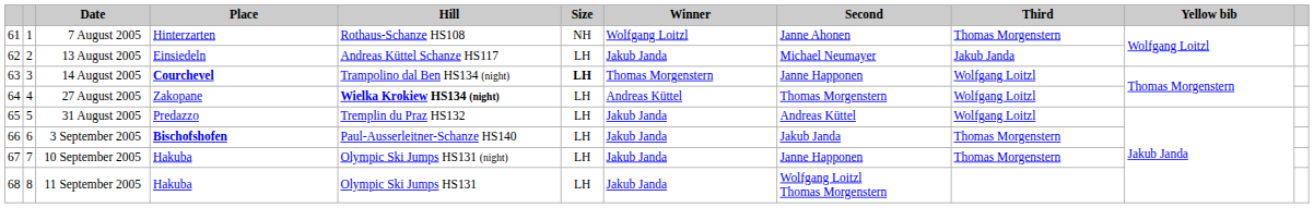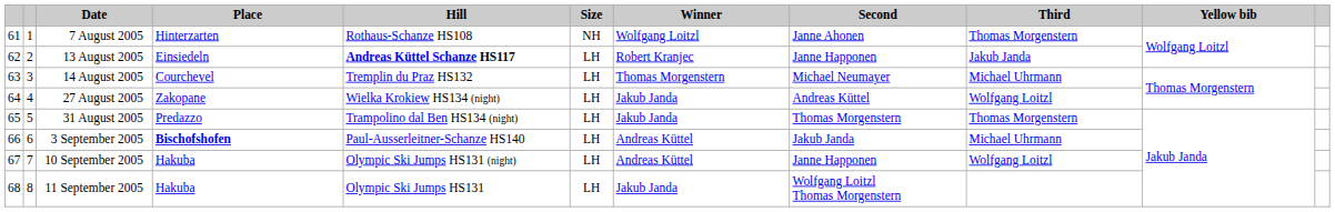13 August 2005 | Hill: normal -> bold
13 August 2005 | Winner: Jakub Janda -> Robert Kranjec
13 August 2005 | Second: Michael Neumayer -> Janne Happonen
14 August 2005 | Place: bold -> normal
14 August 2005 | Hill: Trampolino dal Ben HS134 (night) -> Tremplin du Praz HS132
14 August 2005 | Size: bold -> normal
14 August 2005 | Second: Janne Happonen -> Michael Neumayer
14 August 2005 | Third: Wolfgang Loitzl -> Michael Uhrmann
27 August 2005 | Hill: bold -> normal
27 August 2005 | Winner: Andreas Küttel -> Jakub Janda
27 August 2005 | Second: Thomas Morgenstern -> Andreas Küttel
31 August 2005 | Hill: Tremplin du Praz HS132 -> Trampolino dal Ben HS134 (night)
31 August 2005 | Second: Andreas Küttel -> Thomas Morgenstern
31 August 2005 | Third: Wolfgang Loitzl -> Thomas Morgenstern
3 September 2005 | Winner: Jakub Janda -> Andreas Küttel
3 September 2005 | Third: Thomas Morgenstern -> Michael Uhrmann
10 September 2005 | Winner: Jakub Janda -> Andreas Küttel
10 September 2005 | Third: Thomas Morgenstern -> Wolfgang Loitzl
